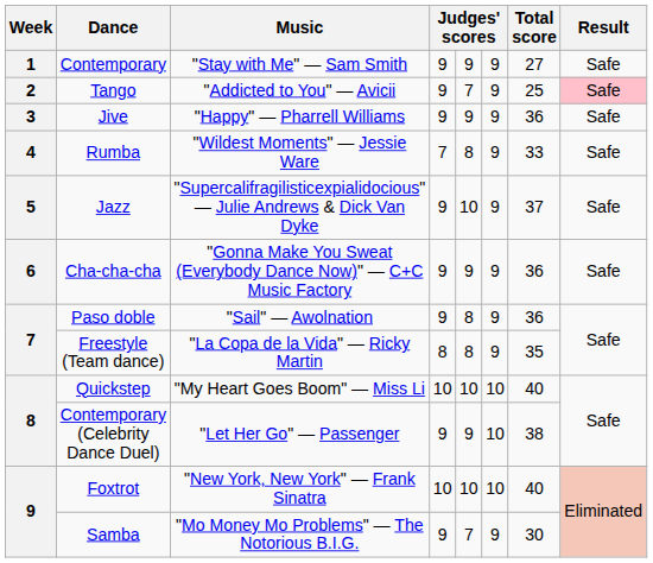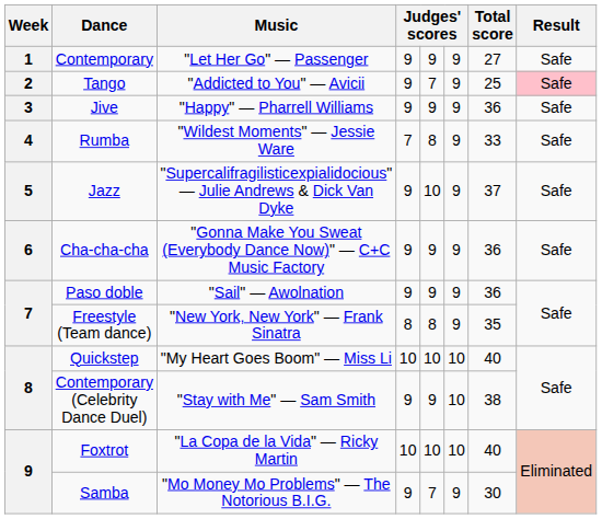Contemporary | Music: "Stay with Me" — Sam Smith -> "Let Her Go" — Passenger
Paso doble | column 5: 8 -> 9
Freestyle (Team dance) | Music: "La Copa de la Vida" — Ricky Martin -> "New York, New York" — Frank Sinatra
Contemporary (Celebrity Dance Duel) | Music: "Let Her Go" — Passenger -> "Stay with Me" — Sam Smith
Foxtrot | Music: "New York, New York" — Frank Sinatra -> "La Copa de la Vida" — Ricky Martin
